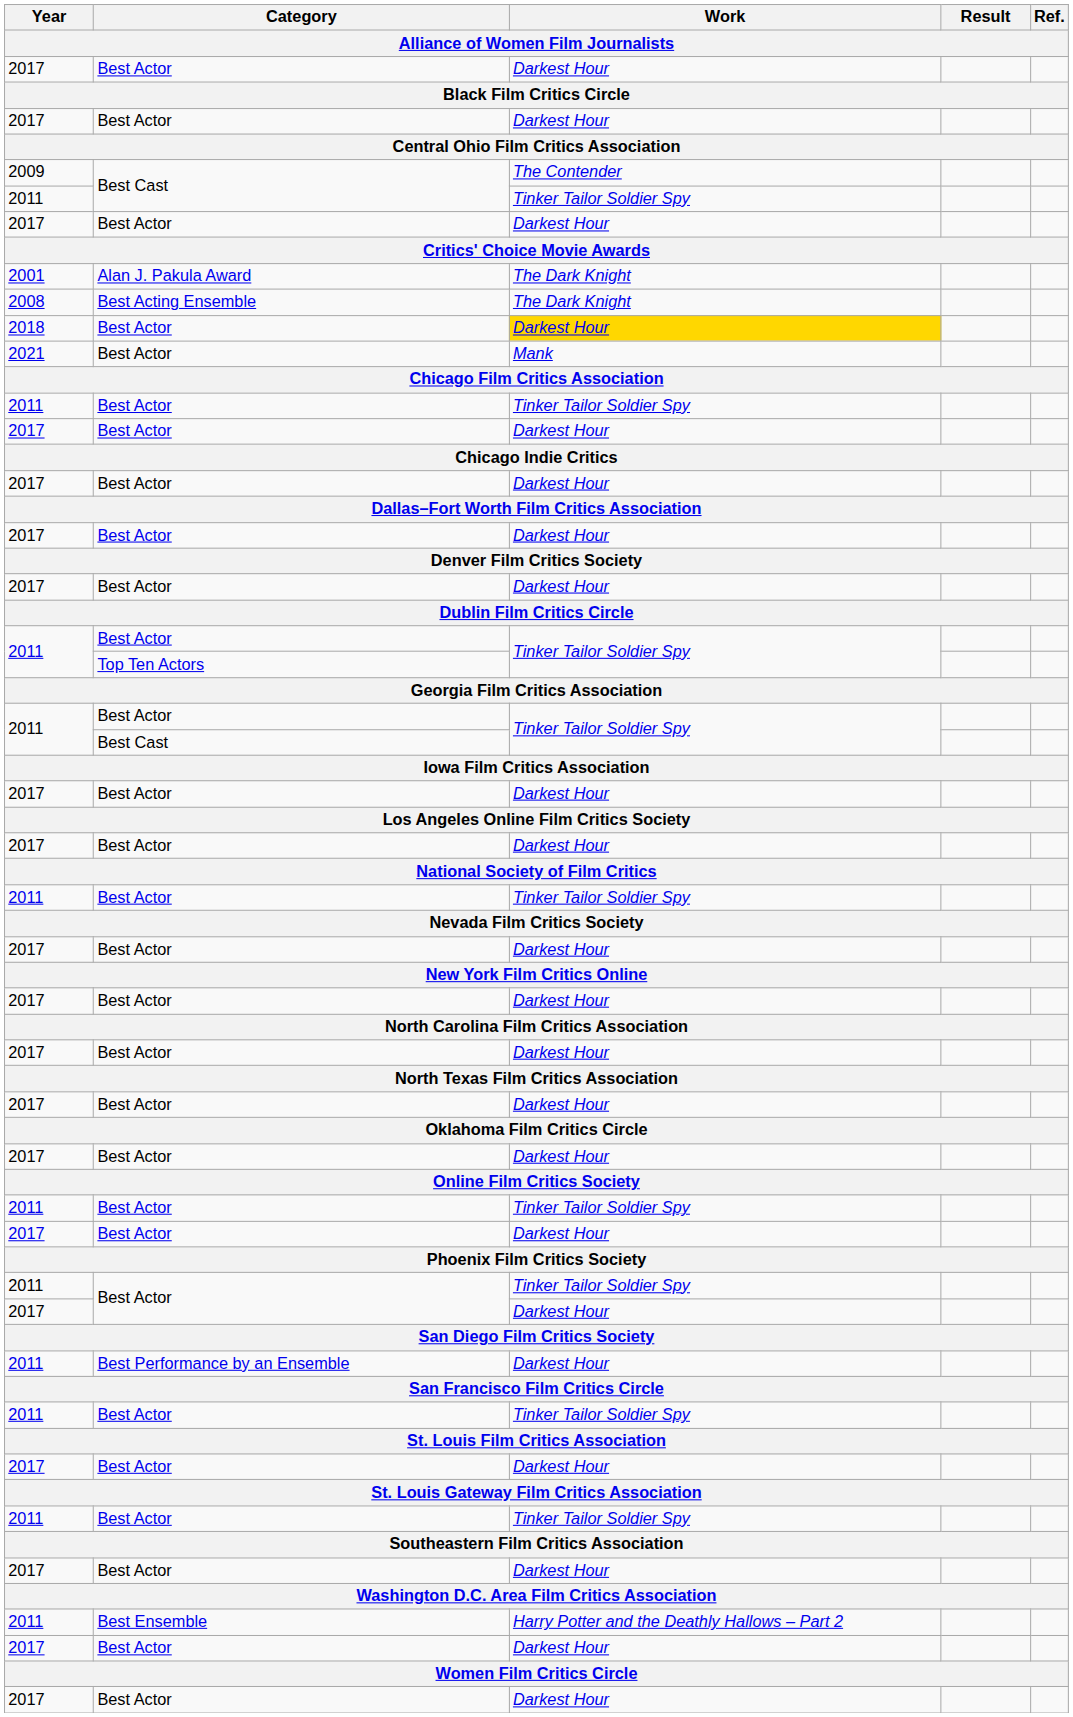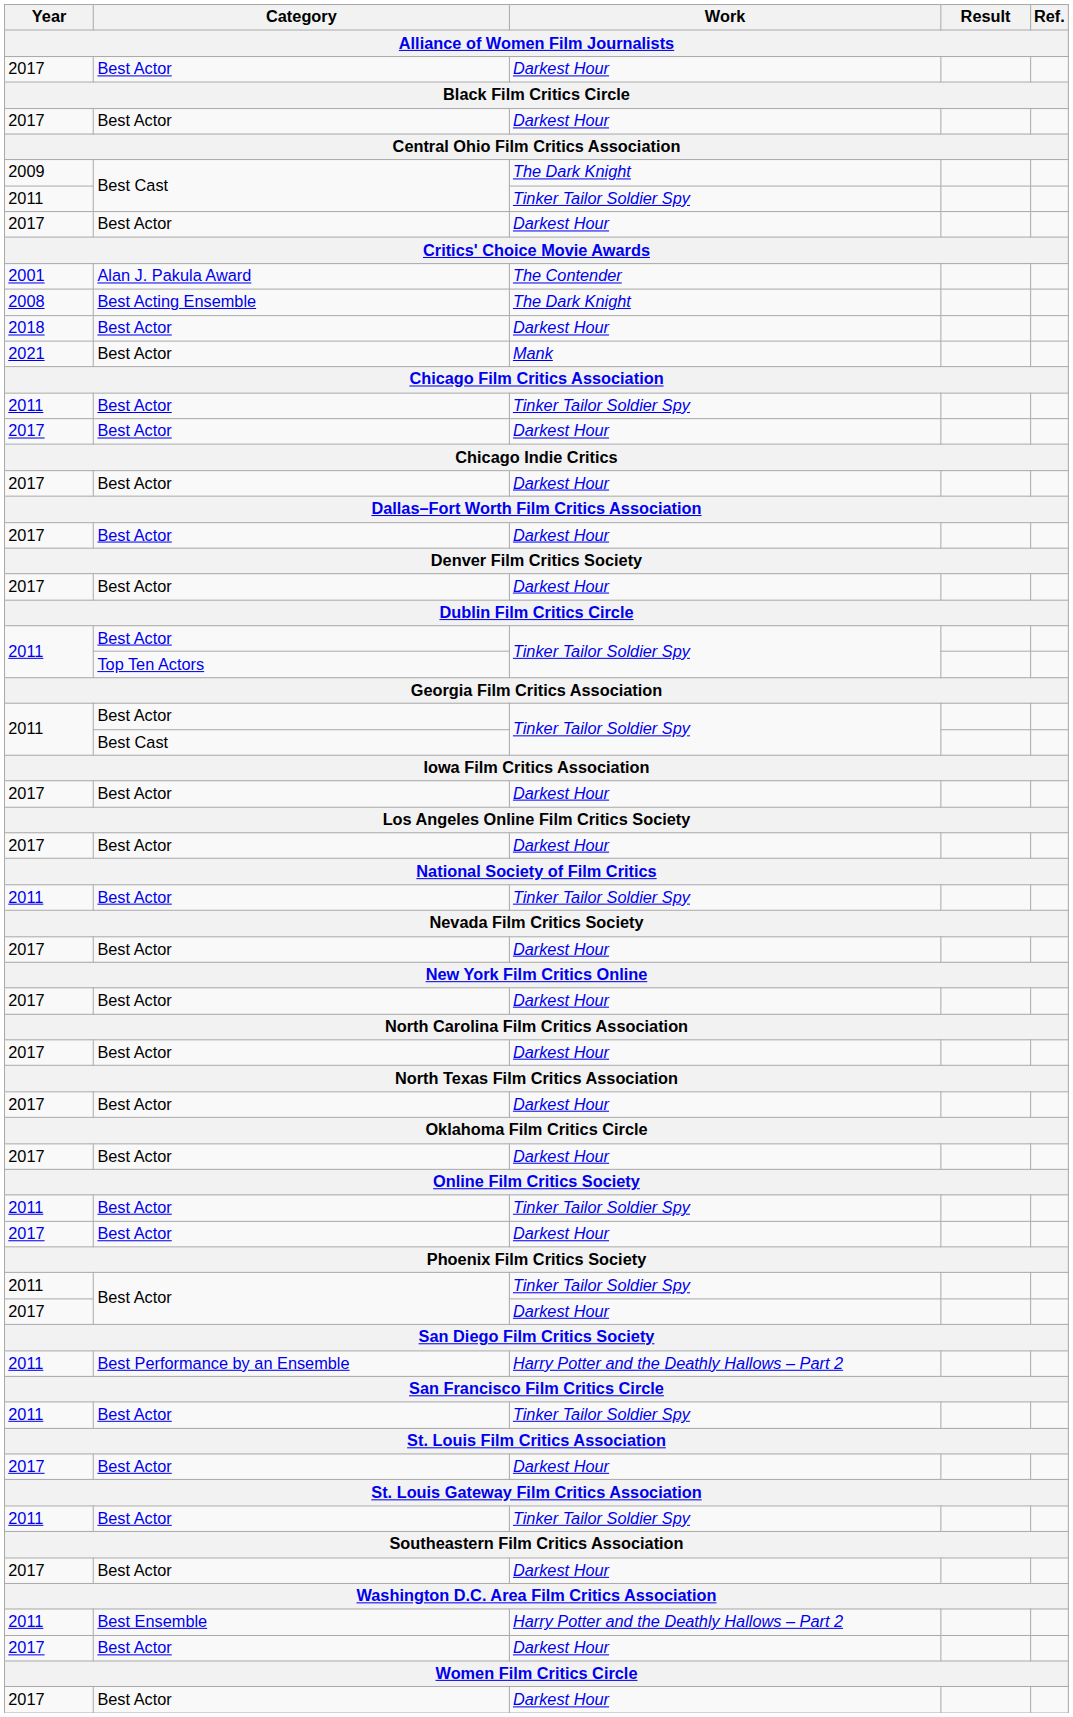2009 | Work / Alliance of Women Film Journalists: The Contender -> The Dark Knight
2001 | Work / Alliance of Women Film Journalists: The Dark Knight -> The Contender
2018 | Work / Alliance of Women Film Journalists: gold background -> no background
2011 / Best Performance by an Ensemble | Work / Alliance of Women Film Journalists: Darkest Hour -> Harry Potter and the Deathly Hallows – Part 2
